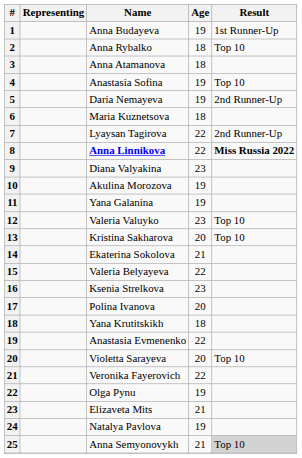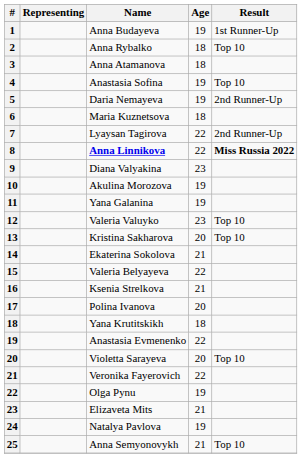Ksenia Strelkova | Age: 23 -> 21
Anna Semyonovykh | Result: lightgrey background -> no background
